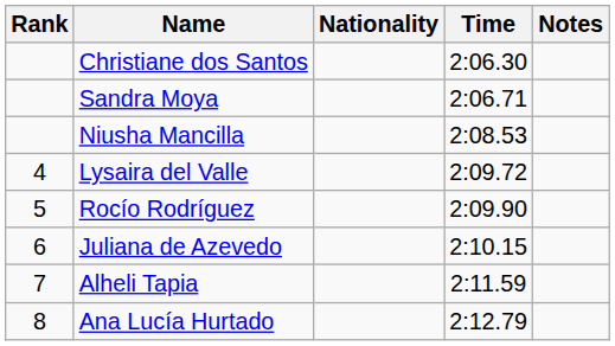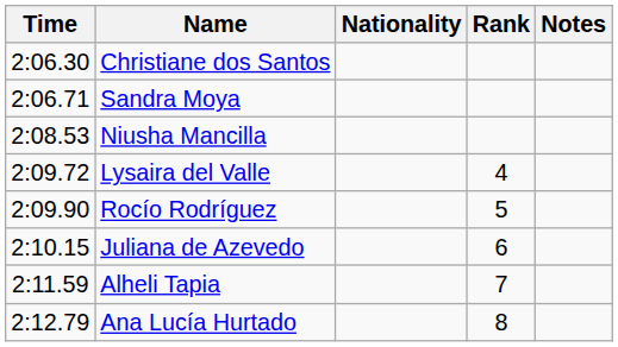columns swapped: Rank <-> Time
